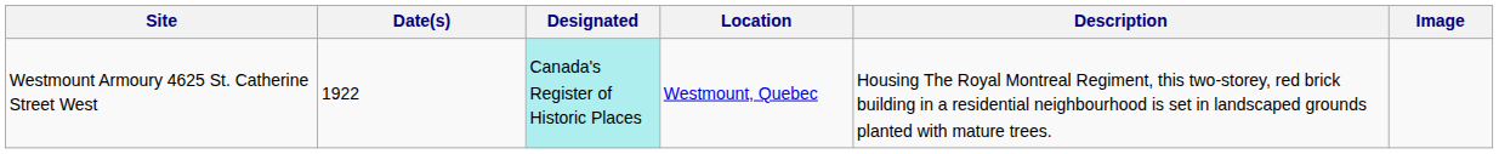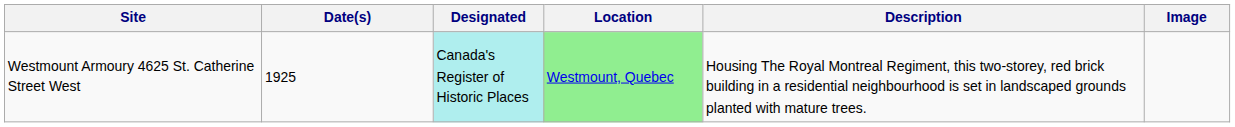Westmount Armoury 4625 St. Catherine Street West | Date(s): 1922 -> 1925
Westmount Armoury 4625 St. Catherine Street West | Location: no background -> lightgreen background
